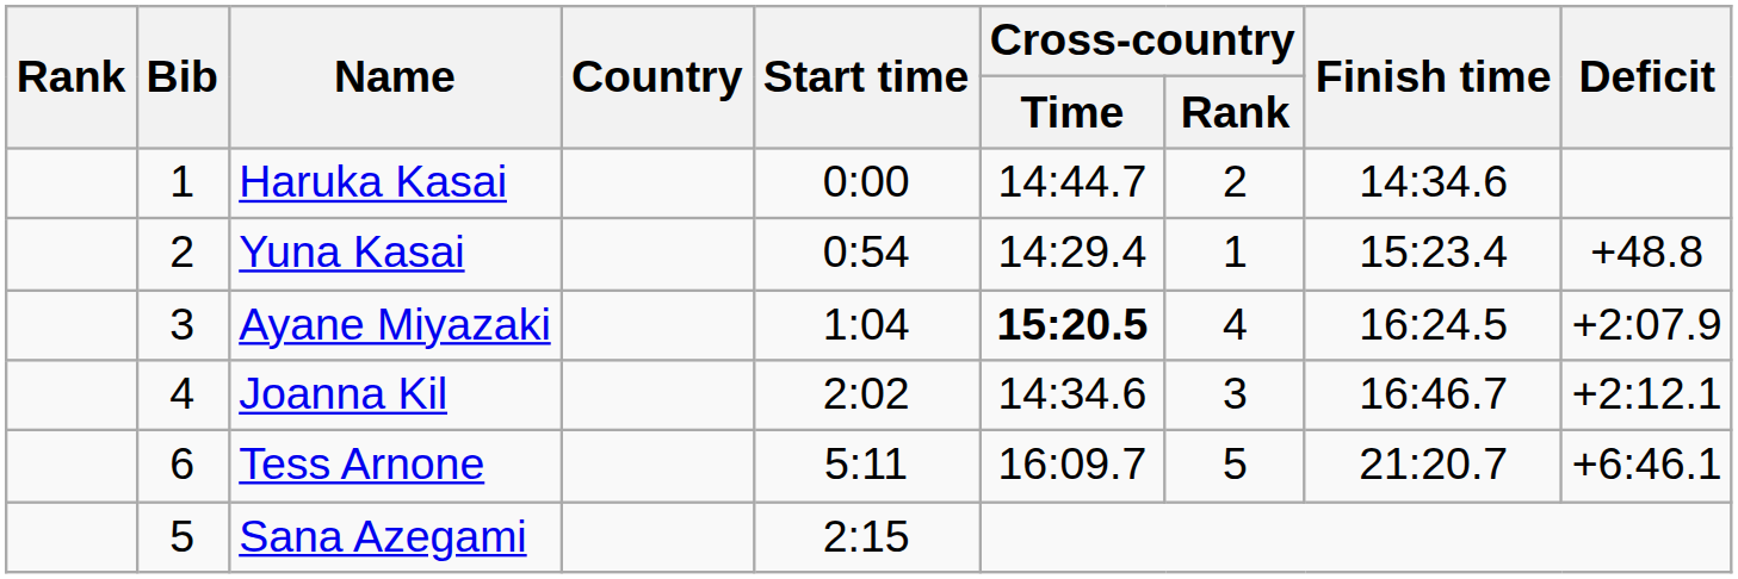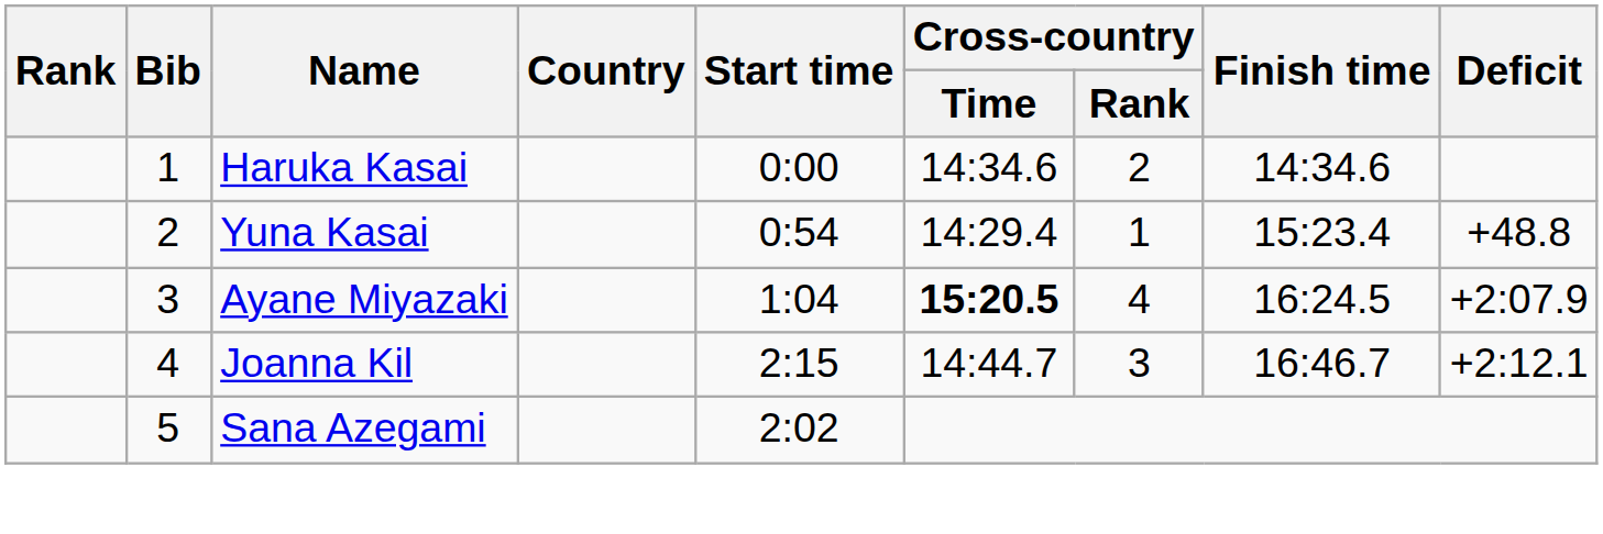Haruka Kasai | Cross-country / Time: 14:44.7 -> 14:34.6
Joanna Kil | Start time: 2:02 -> 2:15
Joanna Kil | Cross-country / Time: 14:34.6 -> 14:44.7
- row: 6 | Tess Arnone | 5:11 | 16:09.7 | 5 | 21:20.7 | +6:46.1
Sana Azegami | Start time: 2:15 -> 2:02
